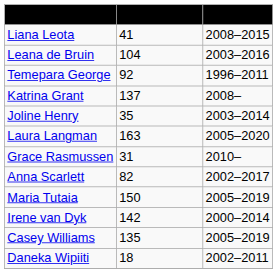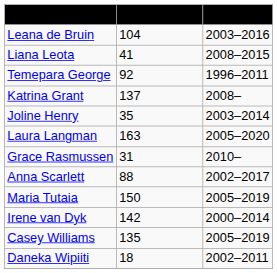rows swapped: Liana Leota <-> Leana de Bruin
Anna Scarlett | Appearances: 82 -> 88
